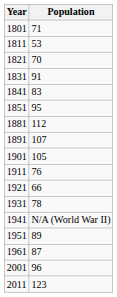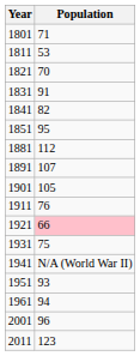1841 | Population: 83 -> 82
1921 | Population: no background -> pink background
1931 | Population: 78 -> 75
1951 | Population: 89 -> 93
1961 | Population: 87 -> 94
